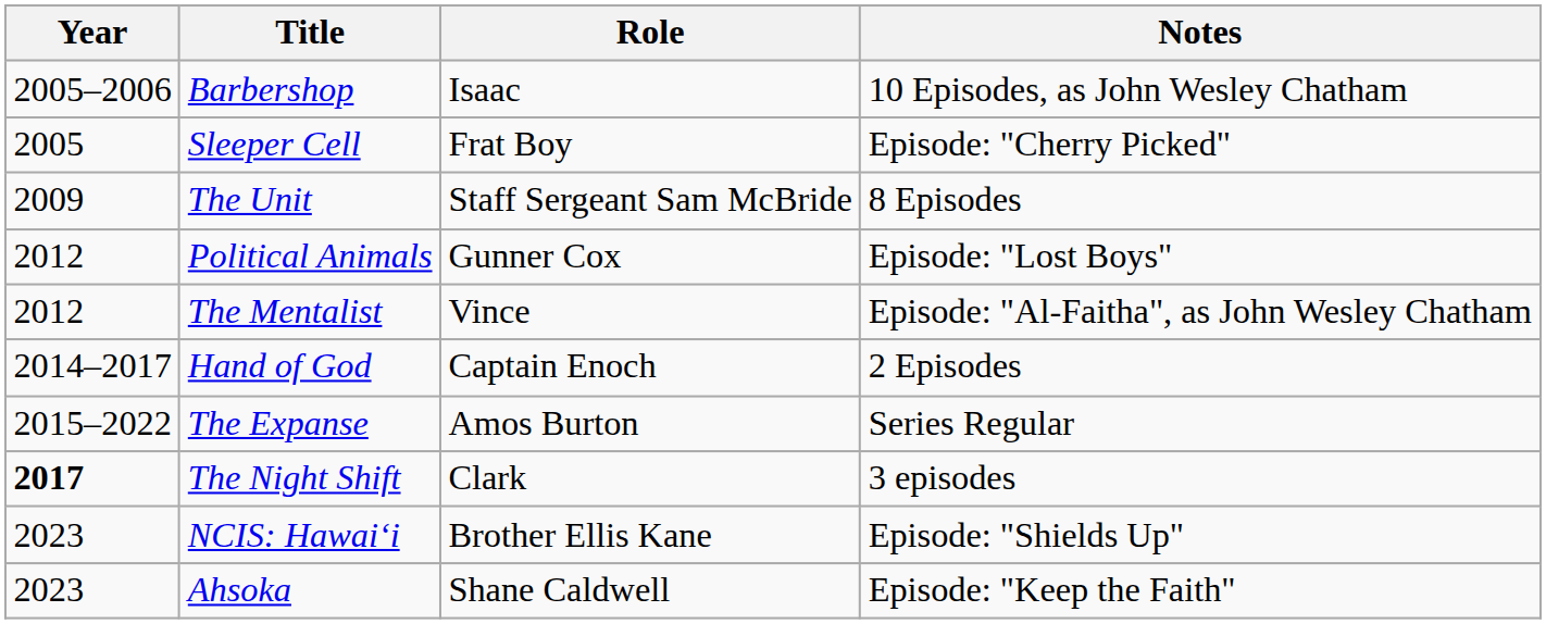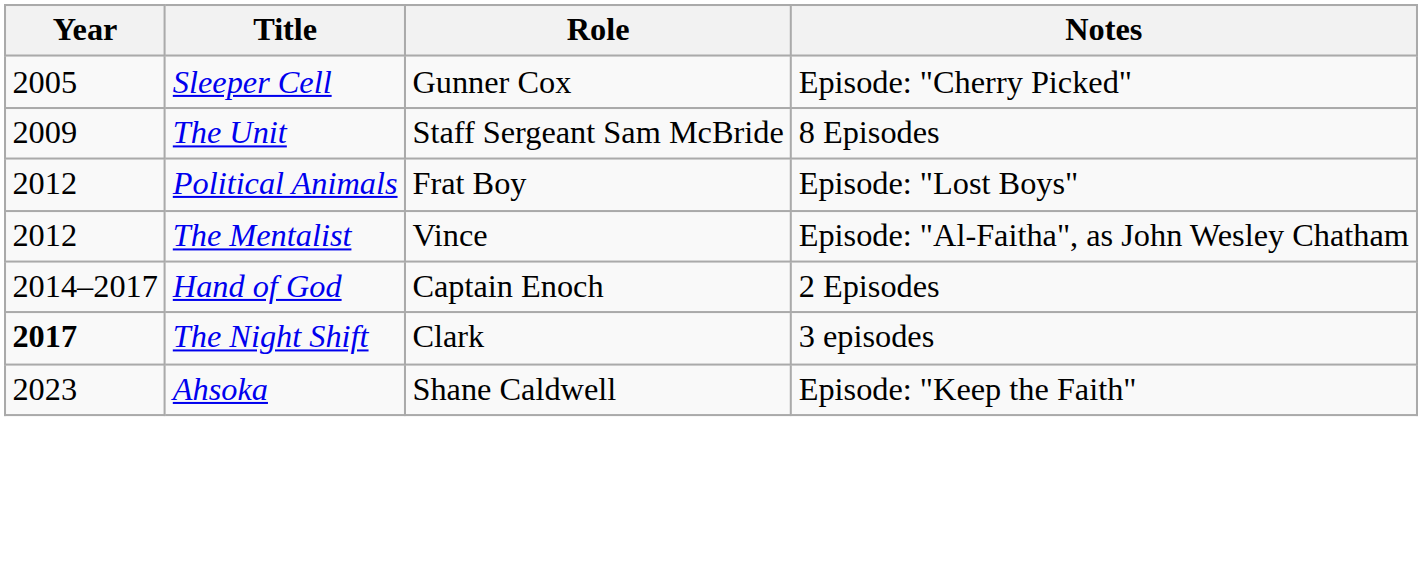- row: 2005–2006 | Barbershop | Isaac | 10 Episodes, as John Wesley Chatham
Sleeper Cell | Role: Frat Boy -> Gunner Cox
Political Animals | Role: Gunner Cox -> Frat Boy
- row: 2015–2022 | The Expanse | Amos Burton | Series Regular
- row: 2023 | NCIS: Hawaiʻi | Brother Ellis Kane | Episode: "Shields Up"
